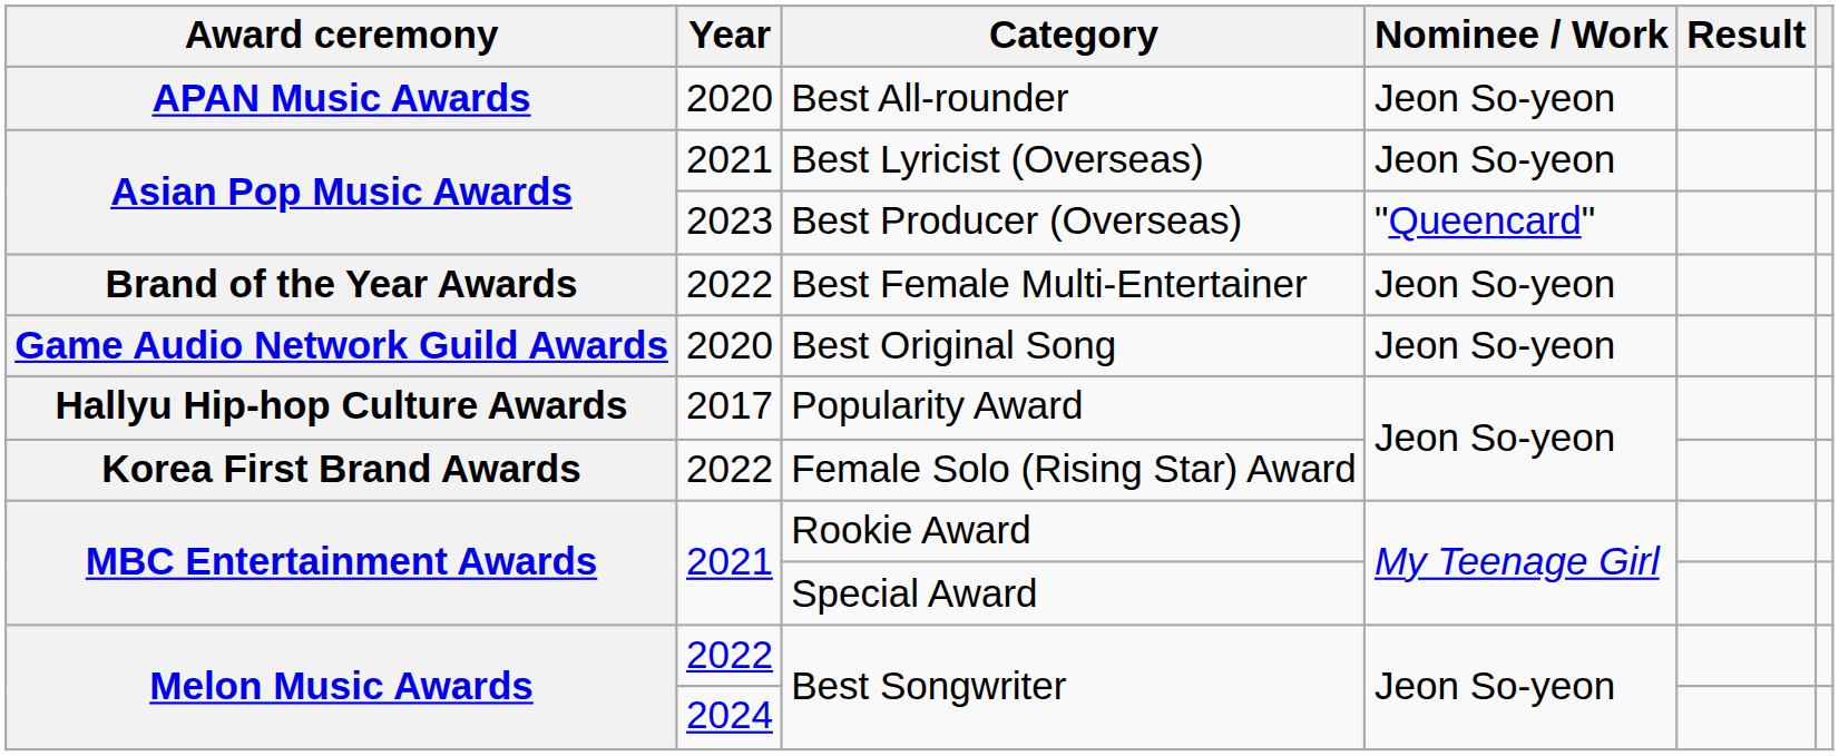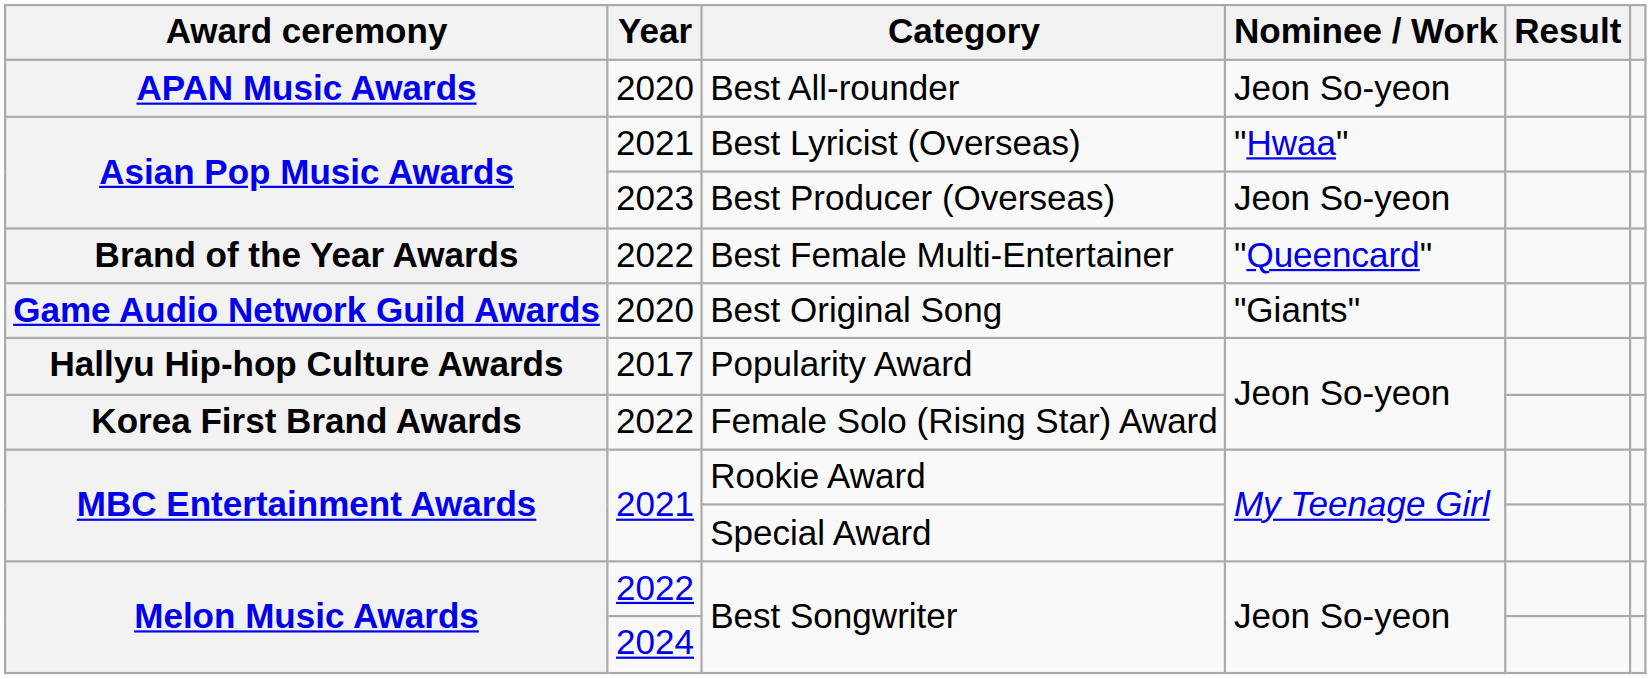Best Lyricist (Overseas) | Nominee / Work: Jeon So-yeon -> "Hwaa"
Best Producer (Overseas) | Nominee / Work: "Queencard" -> Jeon So-yeon
Best Female Multi-Entertainer | Nominee / Work: Jeon So-yeon -> "Queencard"
Best Original Song | Nominee / Work: Jeon So-yeon -> "Giants"
